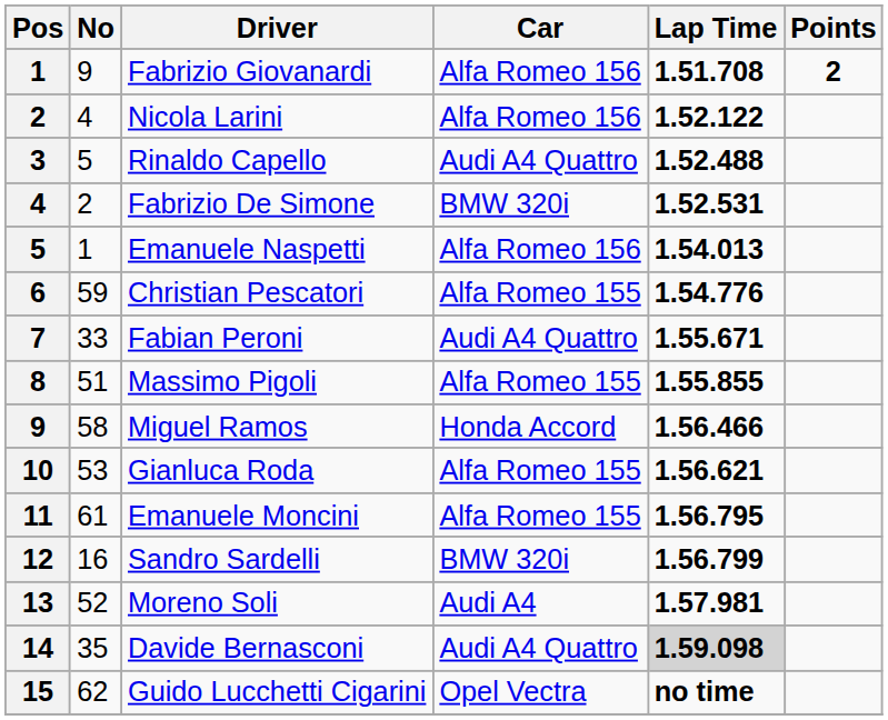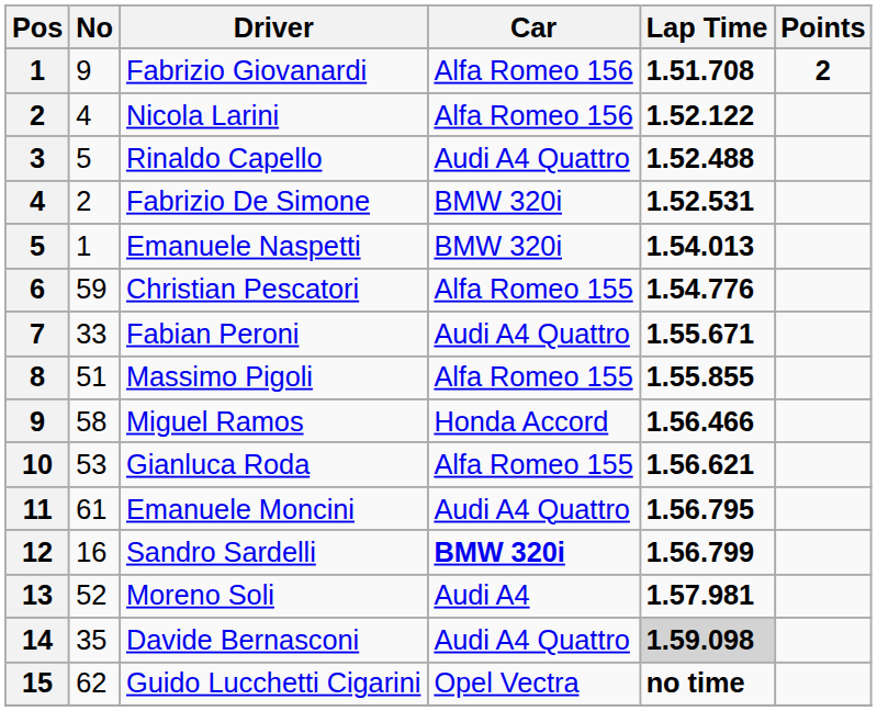Emanuele Naspetti | Car: Alfa Romeo 156 -> BMW 320i
Emanuele Moncini | Car: Alfa Romeo 155 -> Audi A4 Quattro
Sandro Sardelli | Car: normal -> bold
